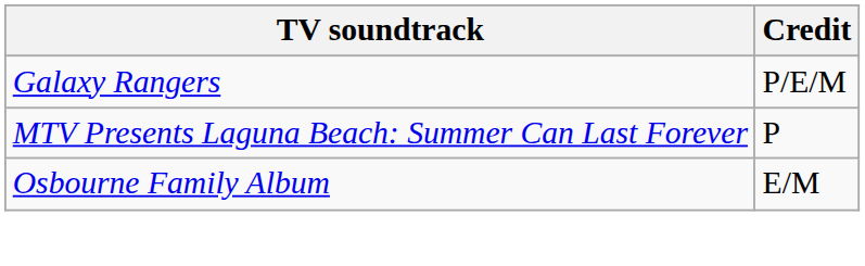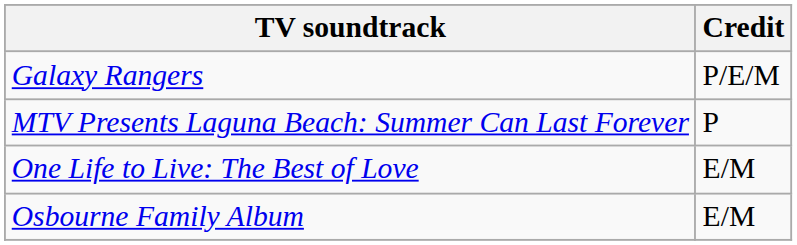+ row: One Life to Live: The Best of Love | E/M
